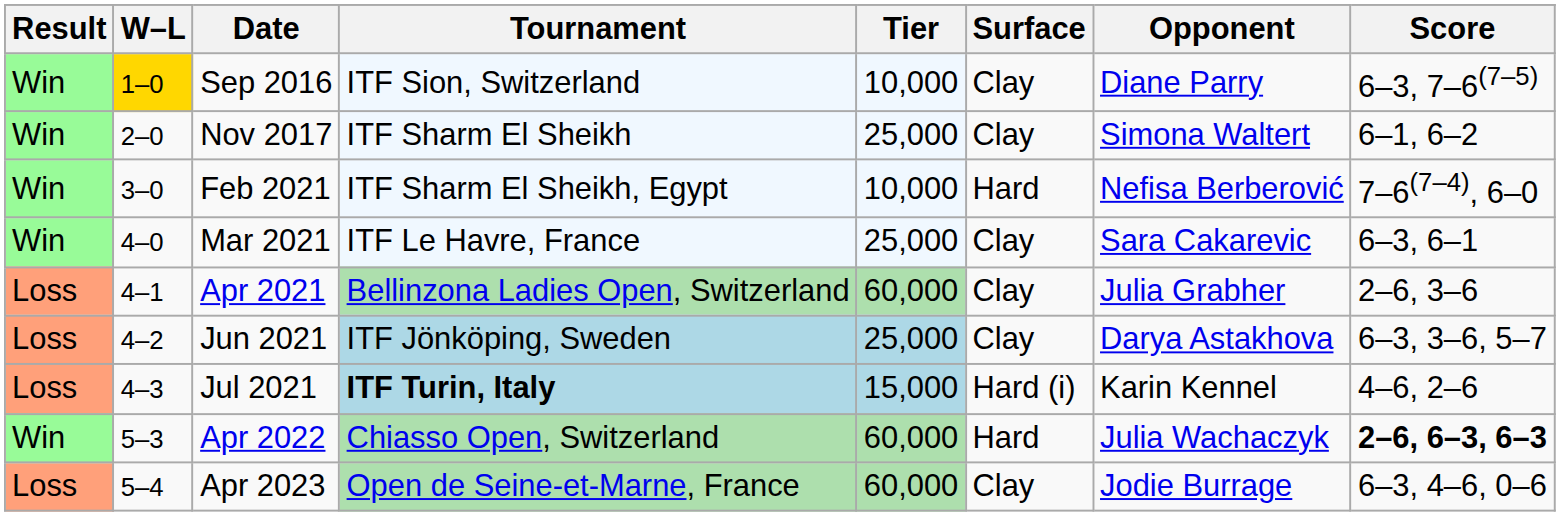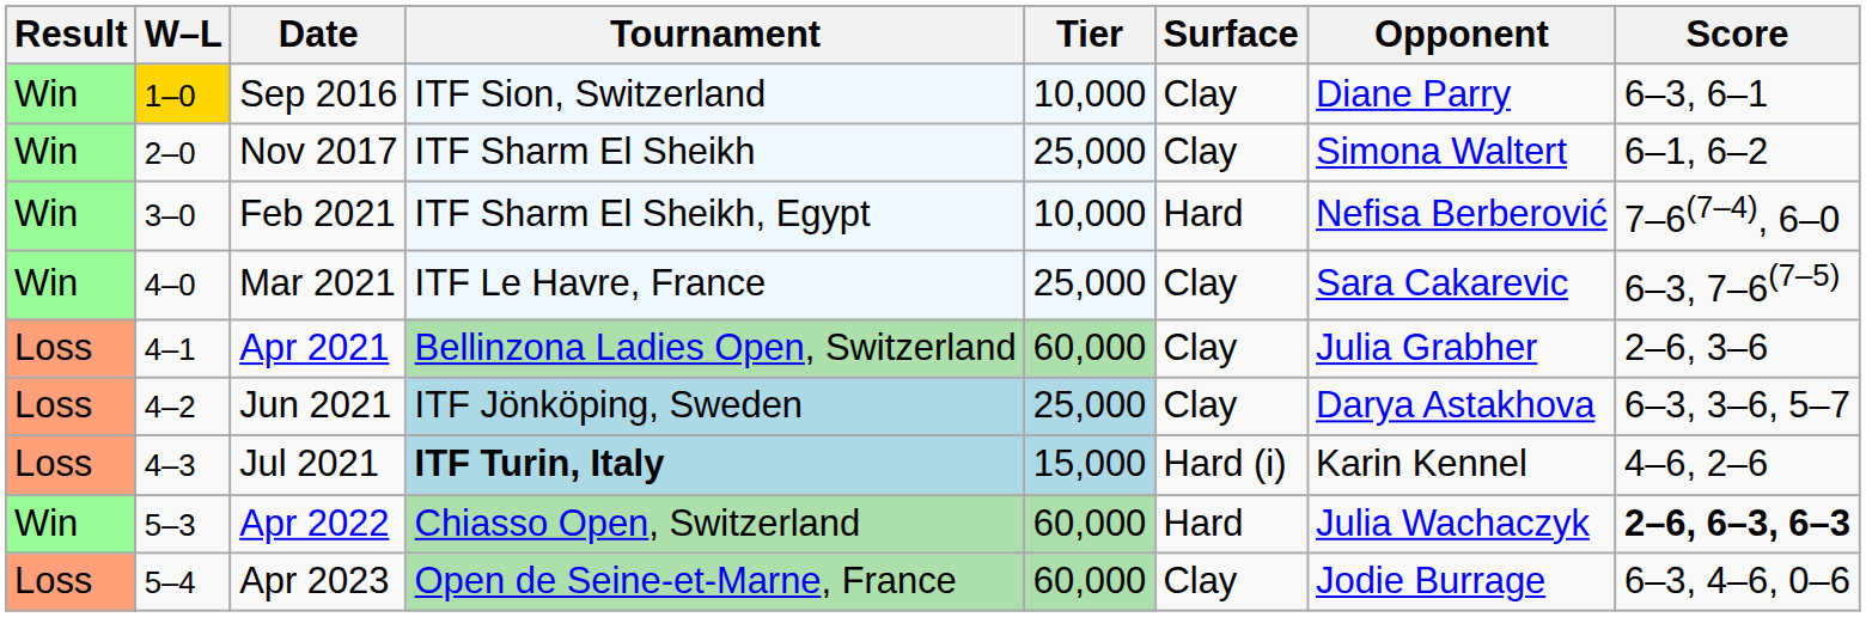Sep 2016 | Score: 6–3, 7–6(7–5) -> 6–3, 6–1
Mar 2021 | Score: 6–3, 6–1 -> 6–3, 7–6(7–5)
